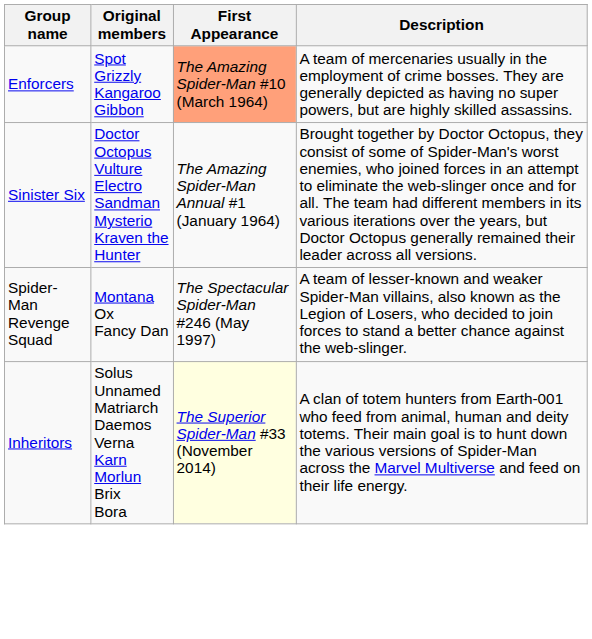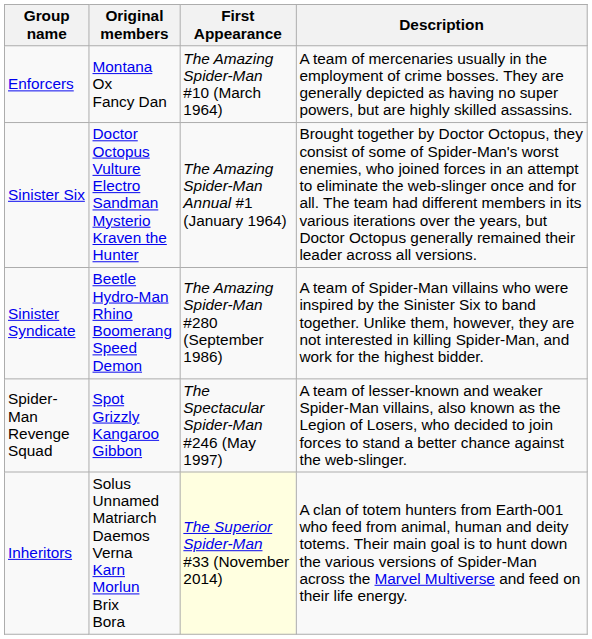Enforcers | Original members: Spot Grizzly Kangaroo Gibbon -> Montana Ox Fancy Dan
Enforcers | First Appearance: lightsalmon background -> no background
+ row: Sinister Syndicate | Beetle Hydro-Man Rhino Boomerang Speed Demon | The Amazing Spider-Man #280 (September 1986) | A team of Spider-Man villains who were inspired by the Sinister Six to band together. Unlike them, however, they are not interested in killing Spider-Man, and work for the highest bidder.
Spider-Man Revenge Squad | Original members: Montana Ox Fancy Dan -> Spot Grizzly Kangaroo Gibbon
